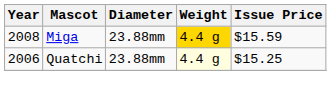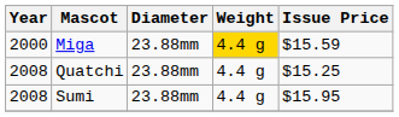Miga | Year: 2008 -> 2000
Quatchi | Year: 2006 -> 2008
Quatchi | Weight: lightyellow background -> no background
+ row: 2008 | Sumi | 23.88mm | 4.4 g | $15.95
